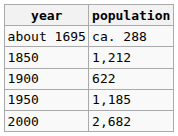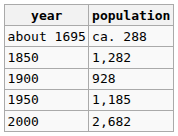1850 | population: 1,212 -> 1,282
1900 | population: 622 -> 928
